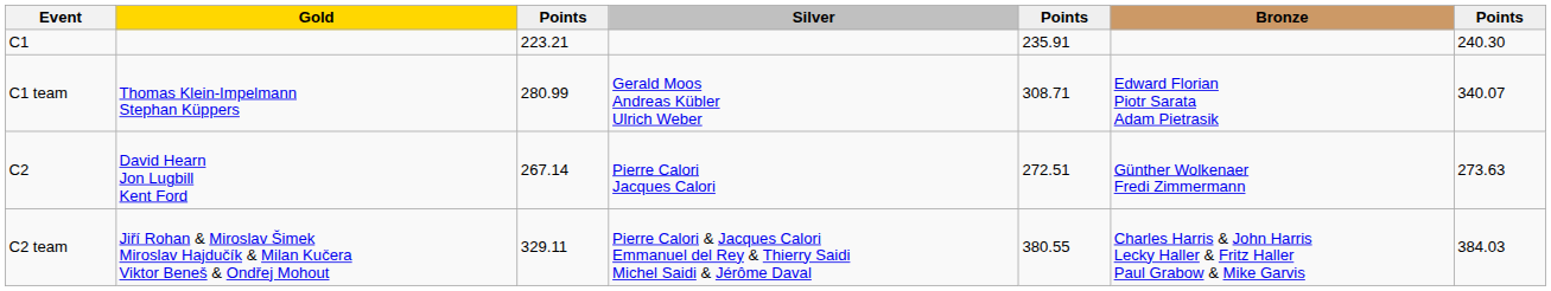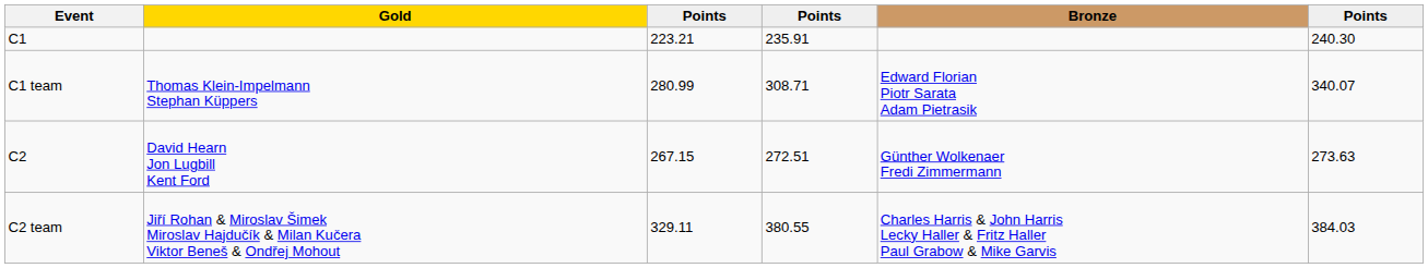- column: Silver | Gerald Moos Andreas Kübler Ulrich Weber | Pierre Calori Jacques Calori | Pierre Calori & Jacques Calori Emmanuel del Rey & Thierry Saidi Michel Saidi & Jérôme Daval
C2 | column 3: 267.14 -> 267.15
